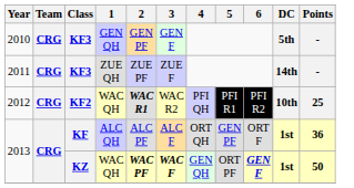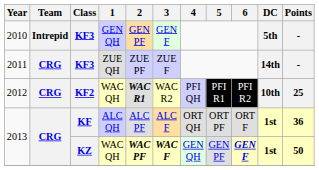2010 | Team: CRG -> Intrepid
2013 / KF | 5: GEN PF -> ORT PF
2013 / KZ | 5: ORT PF -> GEN PF
